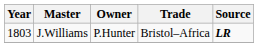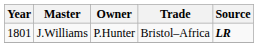J.Williams | Year: 1803 -> 1801
